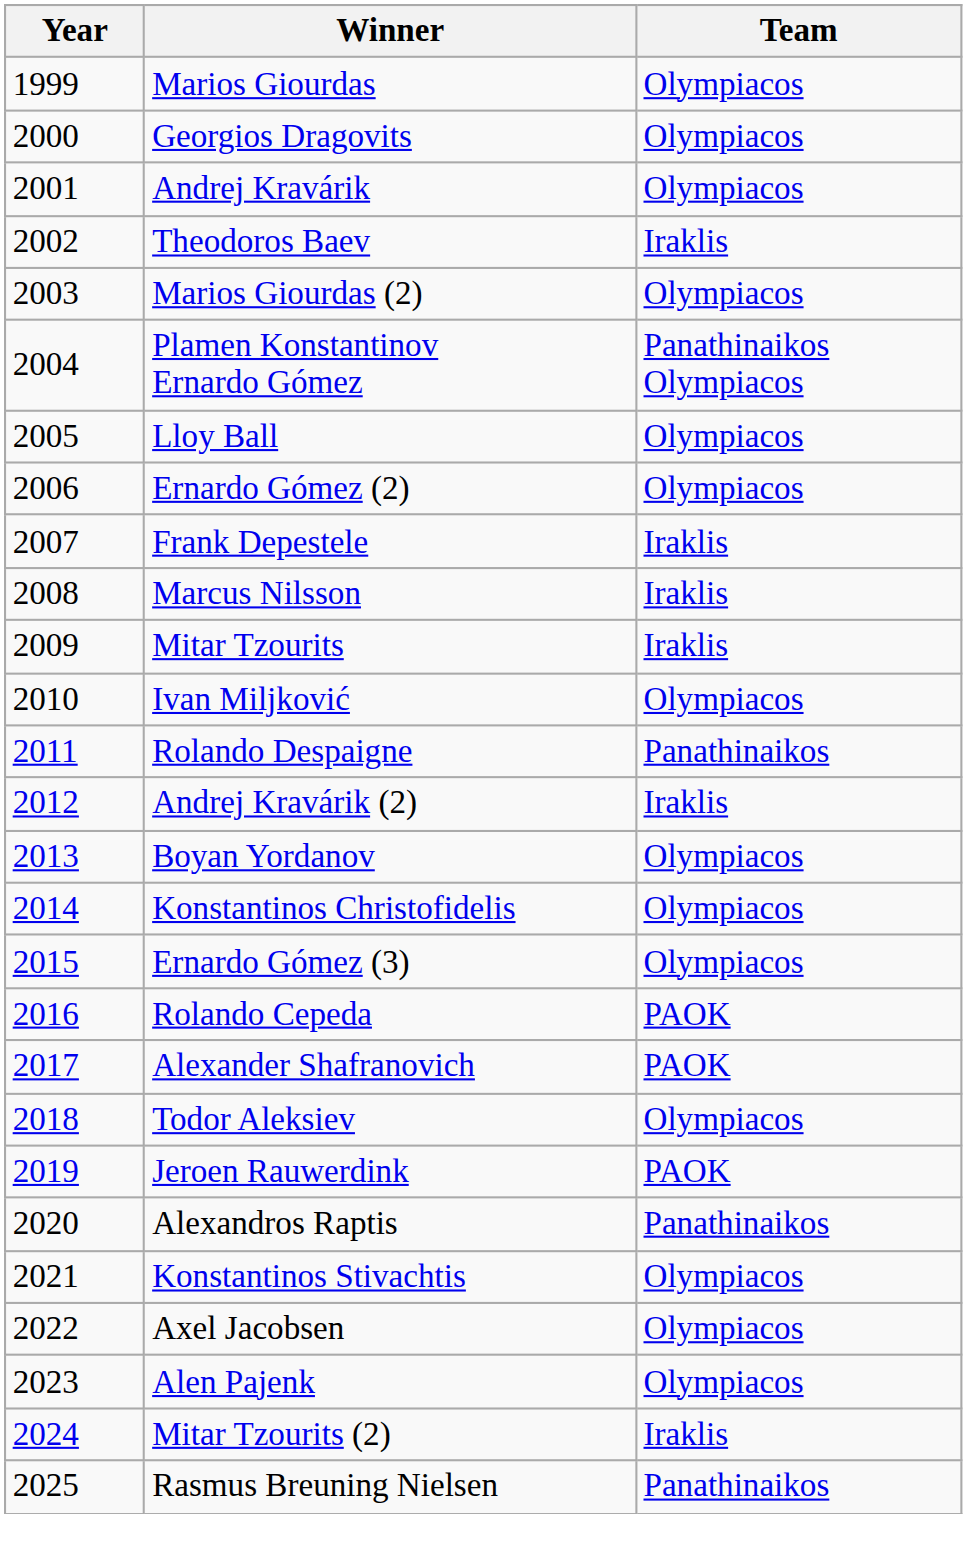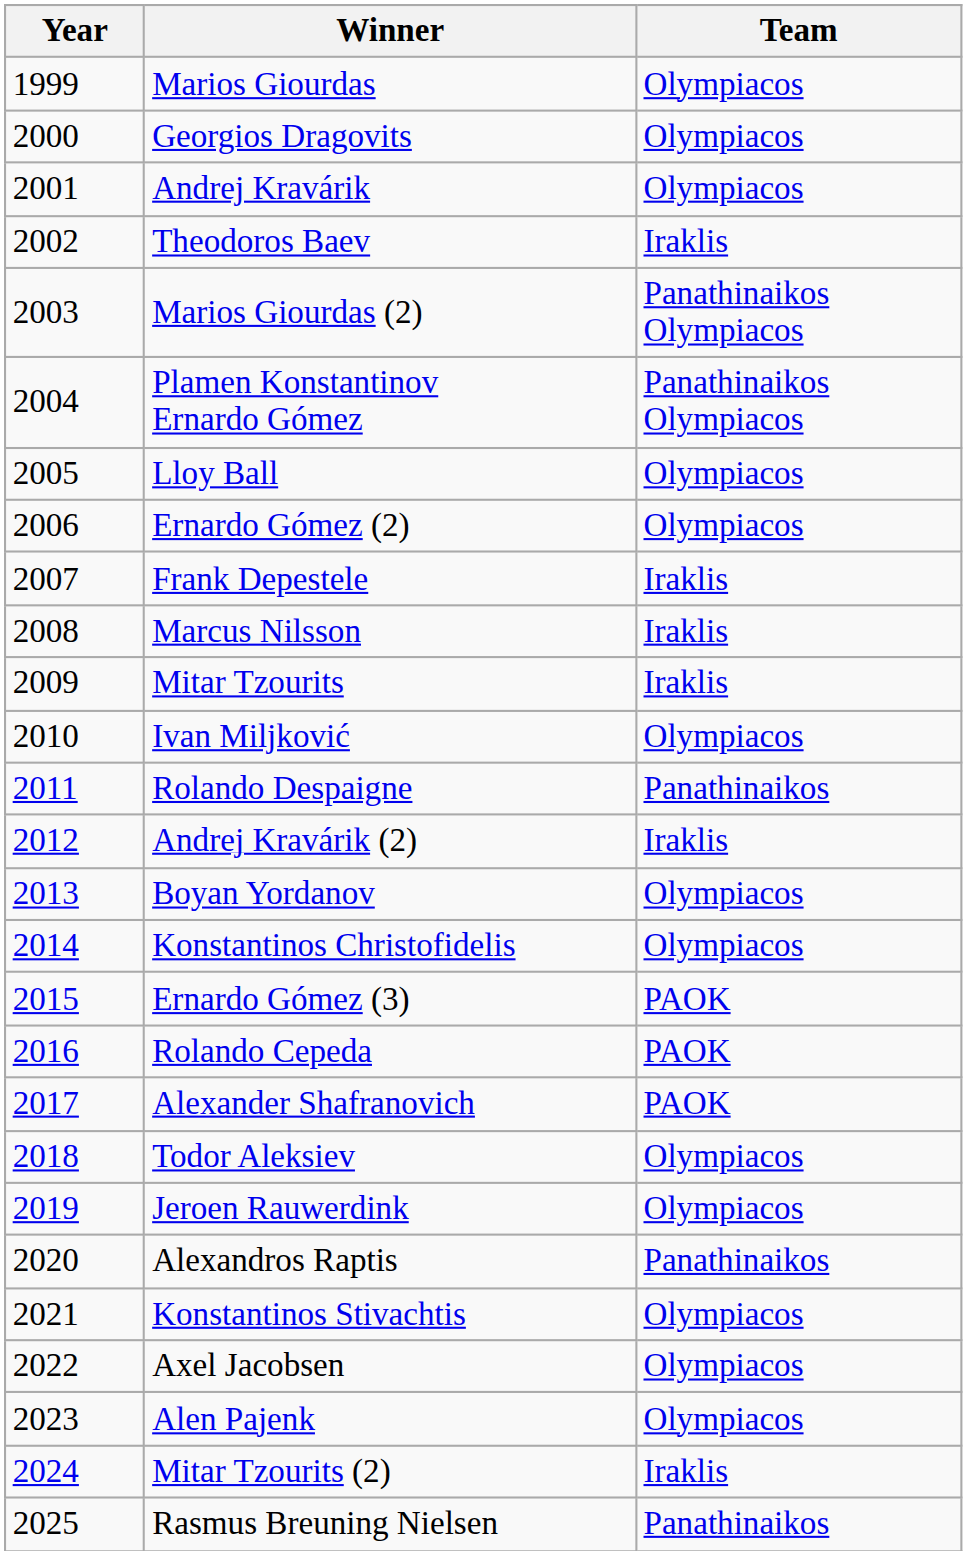Marios Giourdas (2) | Team: Olympiacos -> Panathinaikos Olympiacos
Ernardo Gómez (3) | Team: Olympiacos -> PAOK
Jeroen Rauwerdink | Team: PAOK -> Olympiacos
